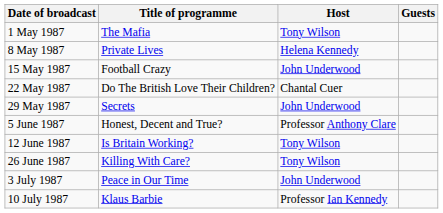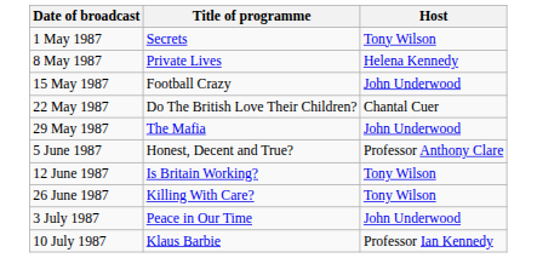- column: Guests
1 May 1987 | Title of programme: The Mafia -> Secrets
29 May 1987 | Title of programme: Secrets -> The Mafia
